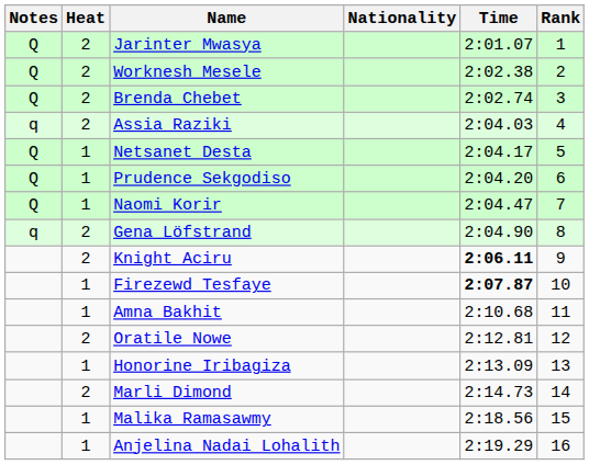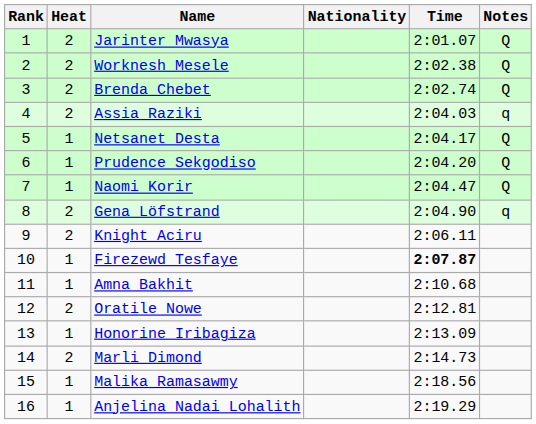columns swapped: Rank <-> Notes
Knight Aciru | Time: bold -> normal
